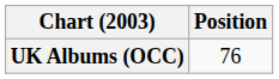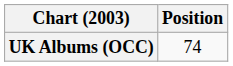UK Albums (OCC) | Position: 76 -> 74
